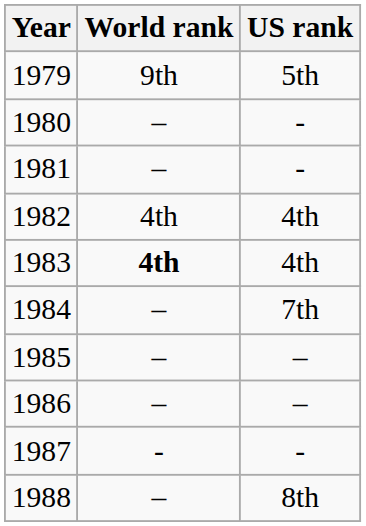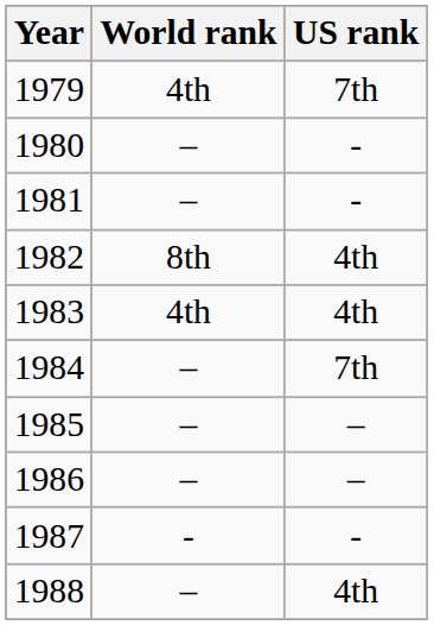1979 | World rank: 9th -> 4th
1979 | US rank: 5th -> 7th
1982 | World rank: 4th -> 8th
1983 | World rank: bold -> normal
1988 | US rank: 8th -> 4th
